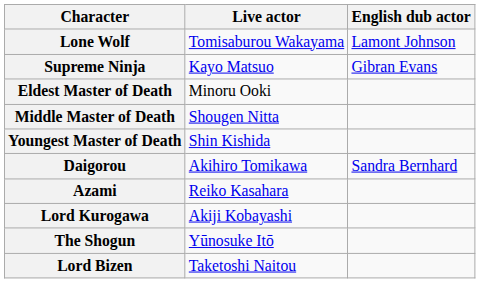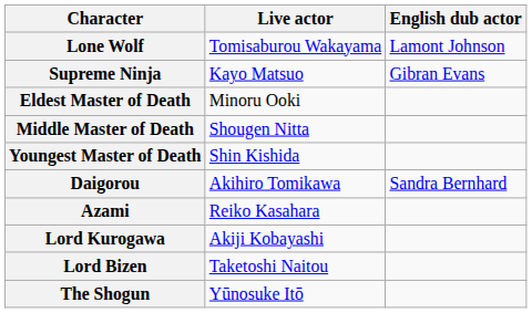rows swapped: Lord Bizen <-> The Shogun
